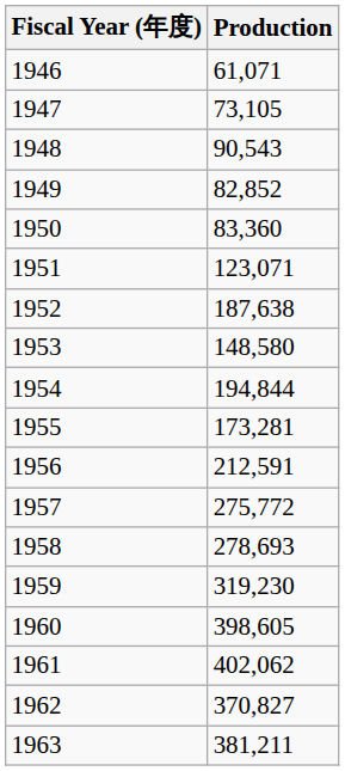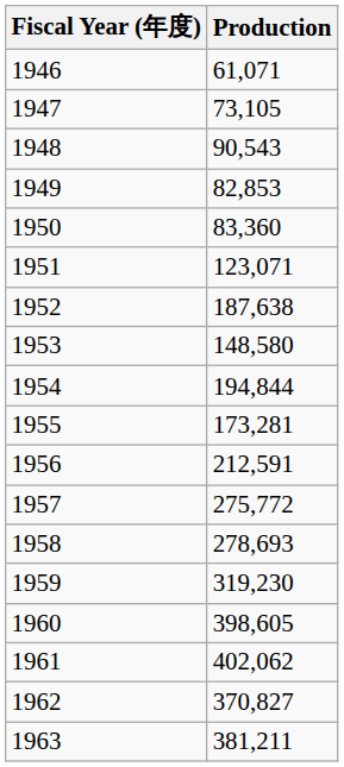1949 | Production: 82,852 -> 82,853
